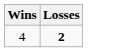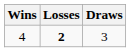+ column: Draws | 3
